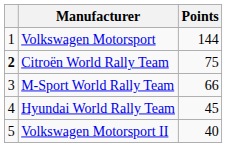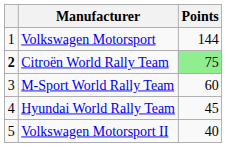Citroën World Rally Team | Points: no background -> lightgreen background
M-Sport World Rally Team | Points: 66 -> 60
